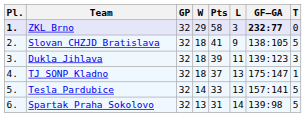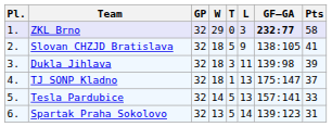columns swapped: T <-> Pts
ZKL Brno | Pl.: bold -> normal
Dukla Jihlava | GF–GA: 139:123 -> 139:98
Spartak Praha Sokolovo | GF–GA: 139:98 -> 139:123
